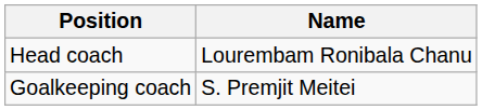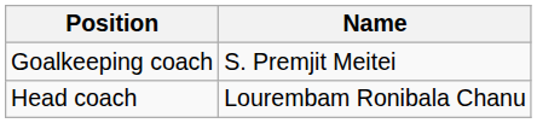rows swapped: Head coach <-> Goalkeeping coach
